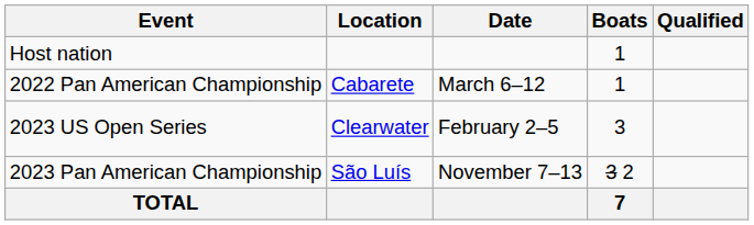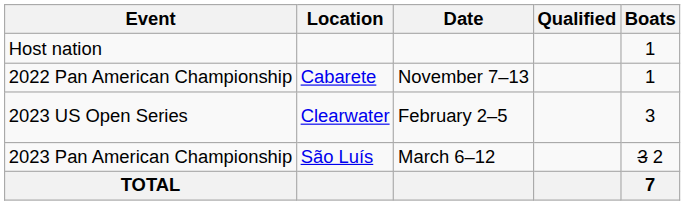columns swapped: Boats <-> Qualified
2022 Pan American Championship | Date: March 6–12 -> November 7–13
2023 Pan American Championship | Date: November 7–13 -> March 6–12
